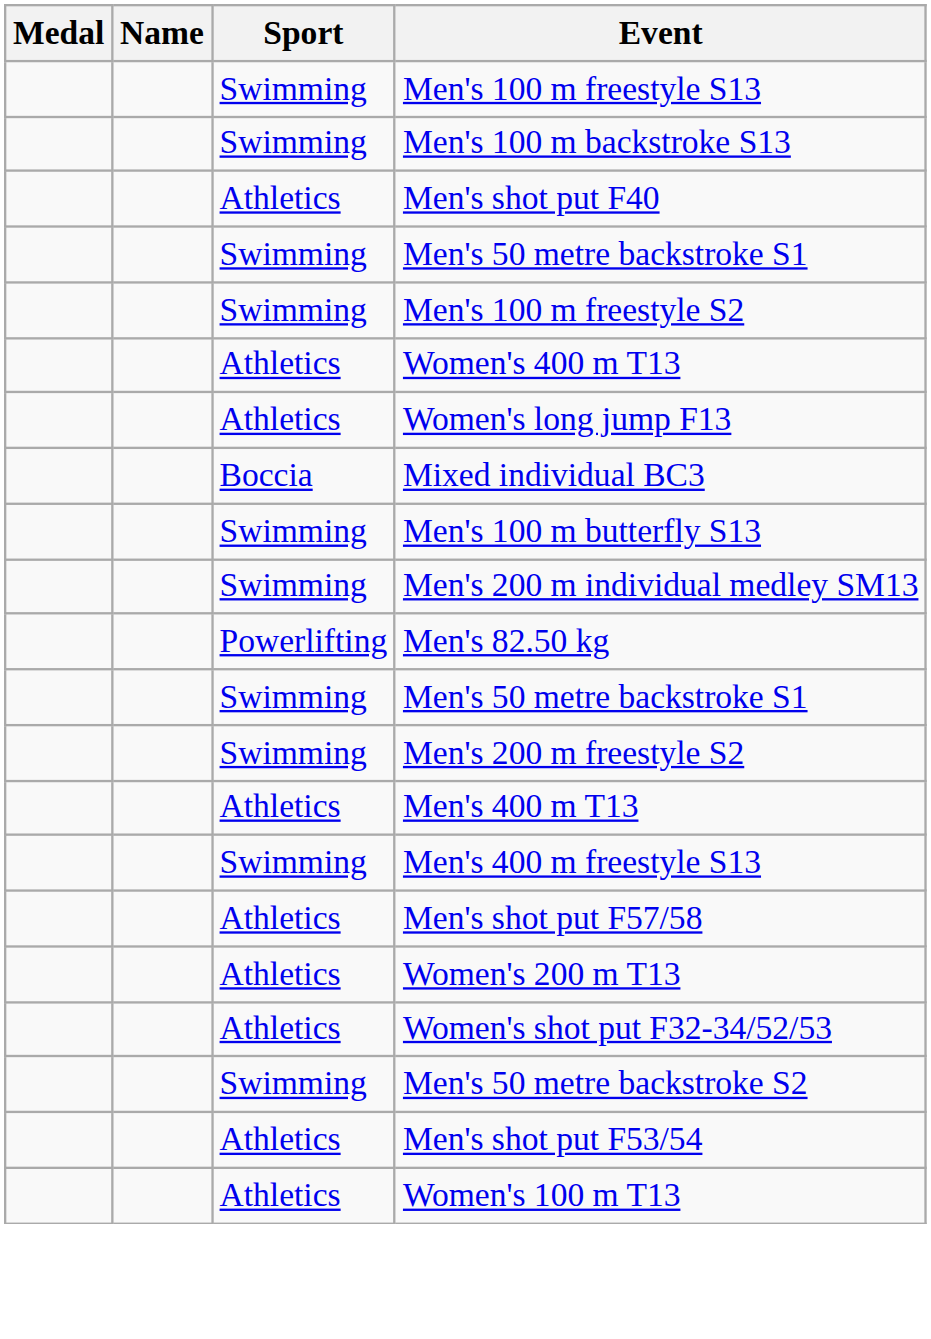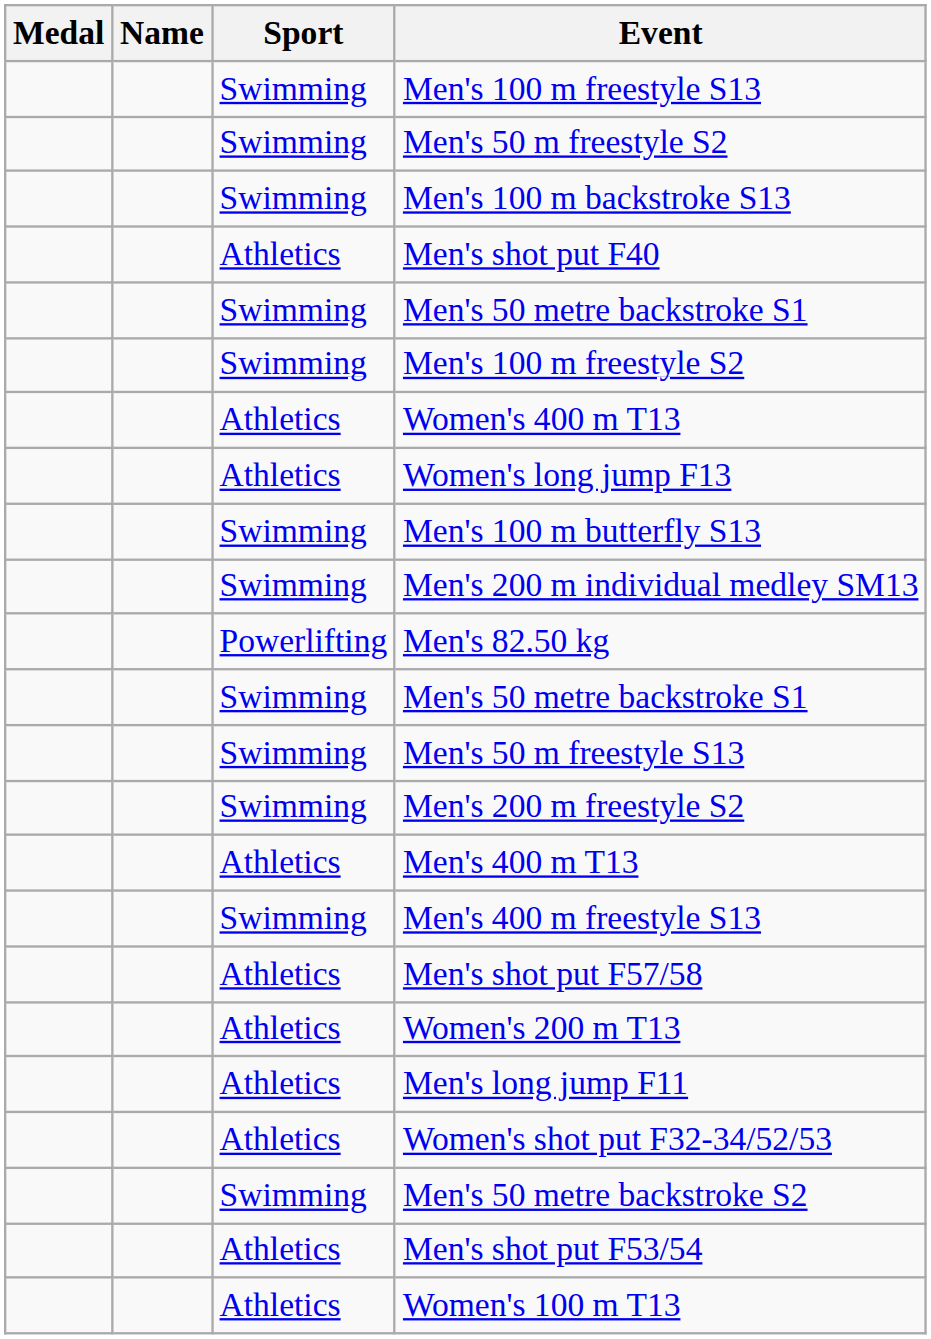+ row: Swimming | Men's 50 m freestyle S2
- row: Boccia | Mixed individual BC3
+ row: Swimming | Men's 50 m freestyle S13
+ row: Athletics | Men's long jump F11
